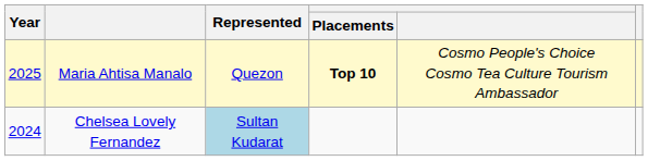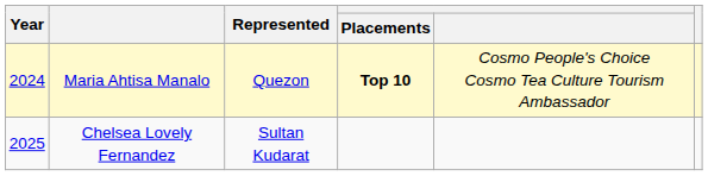Maria Ahtisa Manalo | Year: 2025 -> 2024
Chelsea Lovely Fernandez | Year: 2024 -> 2025
Chelsea Lovely Fernandez | Represented: lightblue background -> no background
